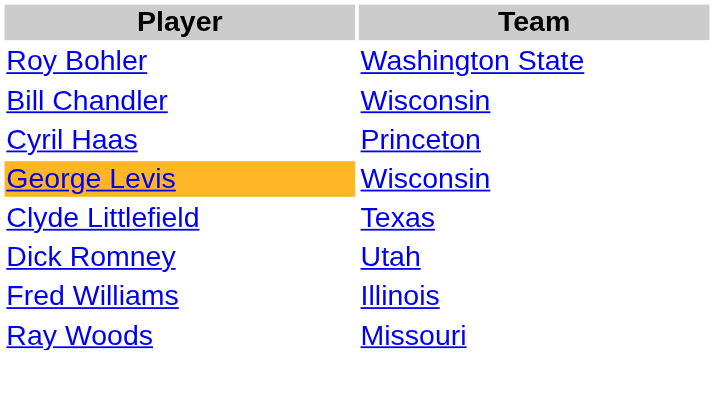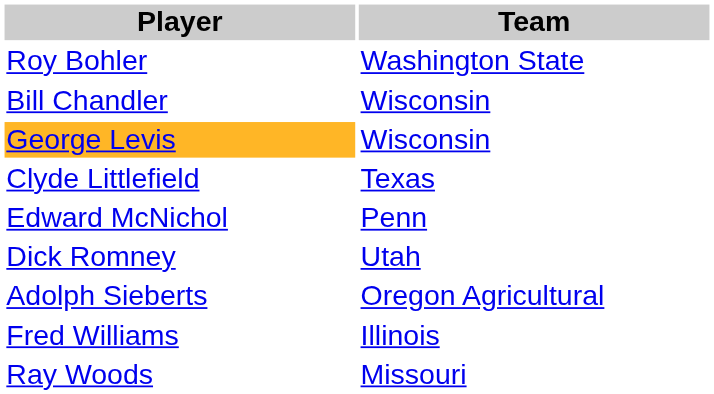- row: Cyril Haas | Princeton
+ row: Edward McNichol | Penn
+ row: Adolph Sieberts | Oregon Agricultural
